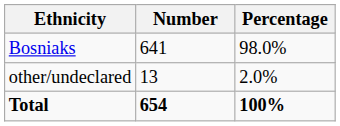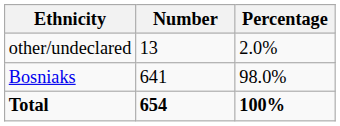rows swapped: Bosniaks <-> other/undeclared
